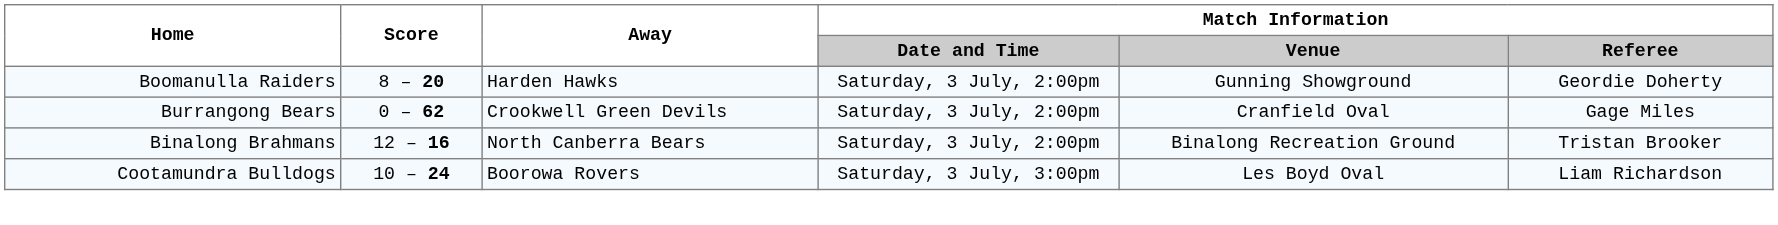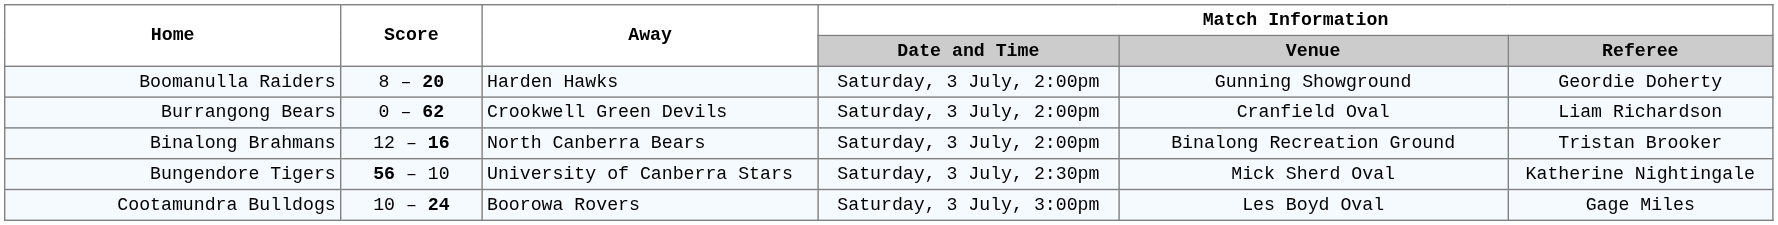Burrangong Bears | Match Information / Referee: Gage Miles -> Liam Richardson
+ row: Bungendore Tigers | 56 – 10 | University of Canberra Stars | Saturday, 3 July, 2:30pm | Mick Sherd Oval | Katherine Nightingale
Cootamundra Bulldogs | Match Information / Referee: Liam Richardson -> Gage Miles
